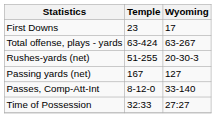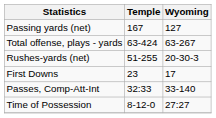rows swapped: First Downs <-> Passing yards (net)
Passes, Comp-Att-Int | Temple: 8-12-0 -> 32:33
Time of Possession | Temple: 32:33 -> 8-12-0
